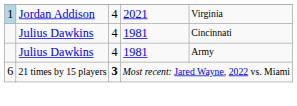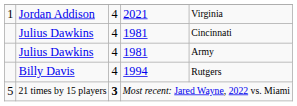Jordan Addison | column 1: lightblue background -> no background
+ row: Billy Davis | 4 | 1994 | Rutgers
21 times by 15 players | column 1: 6 -> 5
